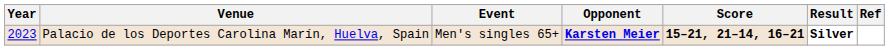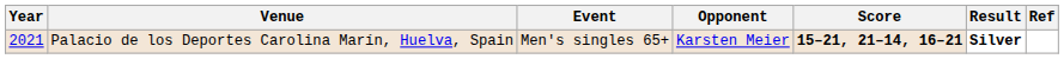Palacio de los Deportes Carolina Marín, Huelva, Spain | Year: 2023 -> 2021
Palacio de los Deportes Carolina Marín, Huelva, Spain | Opponent: bold -> normal
